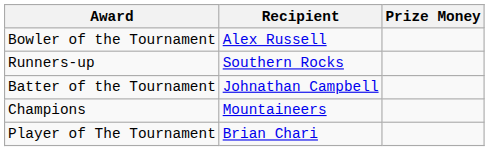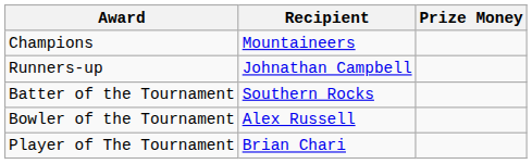rows swapped: Champions <-> Bowler of the Tournament
Runners-up | Recipient: Southern Rocks -> Johnathan Campbell
Batter of the Tournament | Recipient: Johnathan Campbell -> Southern Rocks
